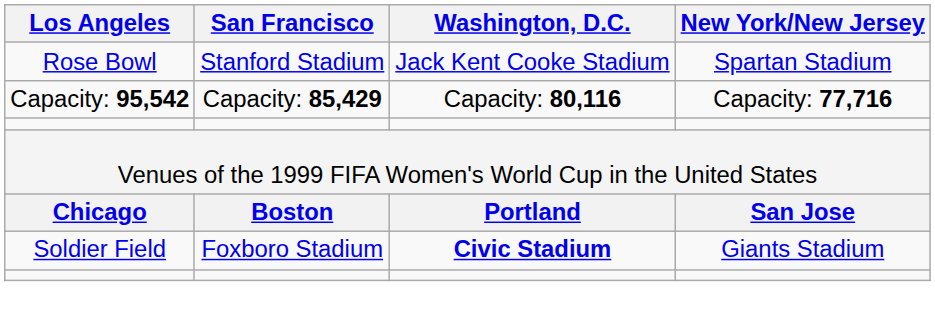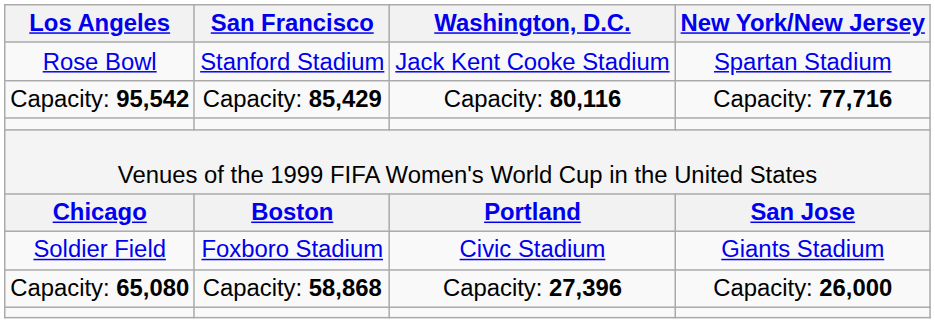Soldier Field | Washington, D.C.: bold -> normal
+ row: Capacity: 65,080 | Capacity: 58,868 | Capacity: 27,396 | Capacity: 26,000
